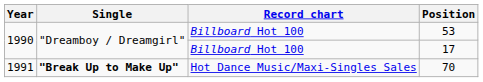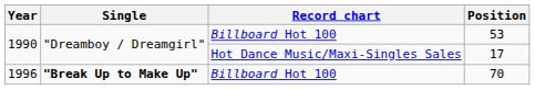17 | Record chart: Billboard Hot 100 -> Hot Dance Music/Maxi-Singles Sales
70 | Year: 1991 -> 1996
70 | Record chart: Hot Dance Music/Maxi-Singles Sales -> Billboard Hot 100
